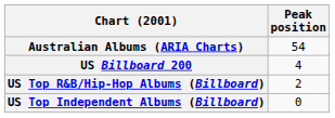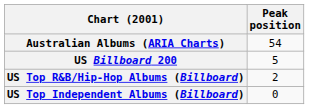US Billboard 200 | Peak position: 4 -> 5
